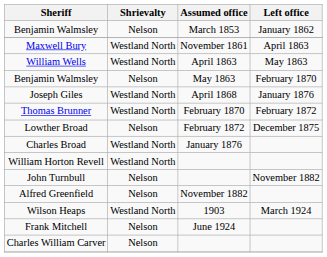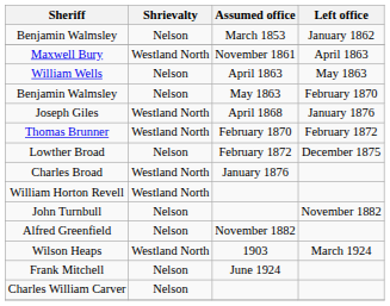William Wells | Shrievalty: Westland North -> Nelson
